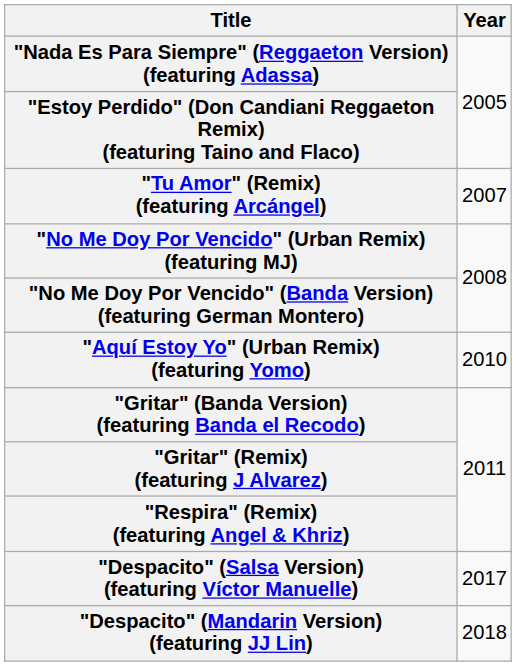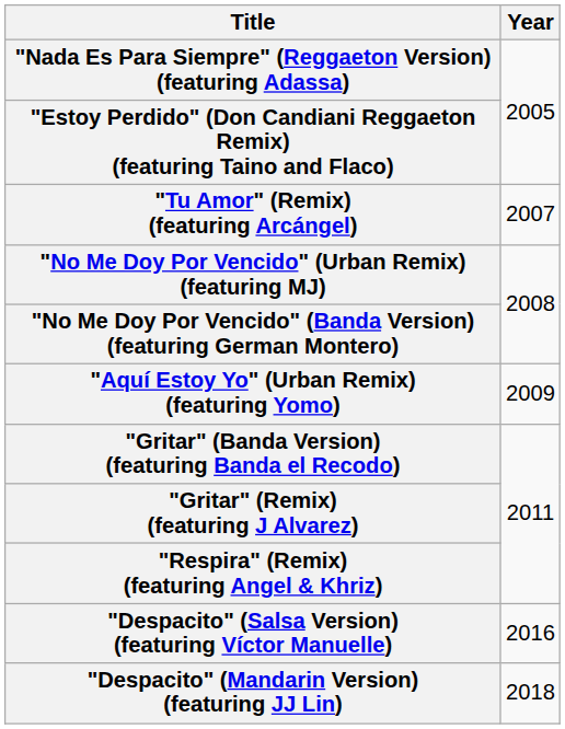"Aquí Estoy Yo" (Urban Remix) (featuring Yomo) | Year: 2010 -> 2009
"Despacito" (Salsa Version) (featuring Víctor Manuelle) | Year: 2017 -> 2016
